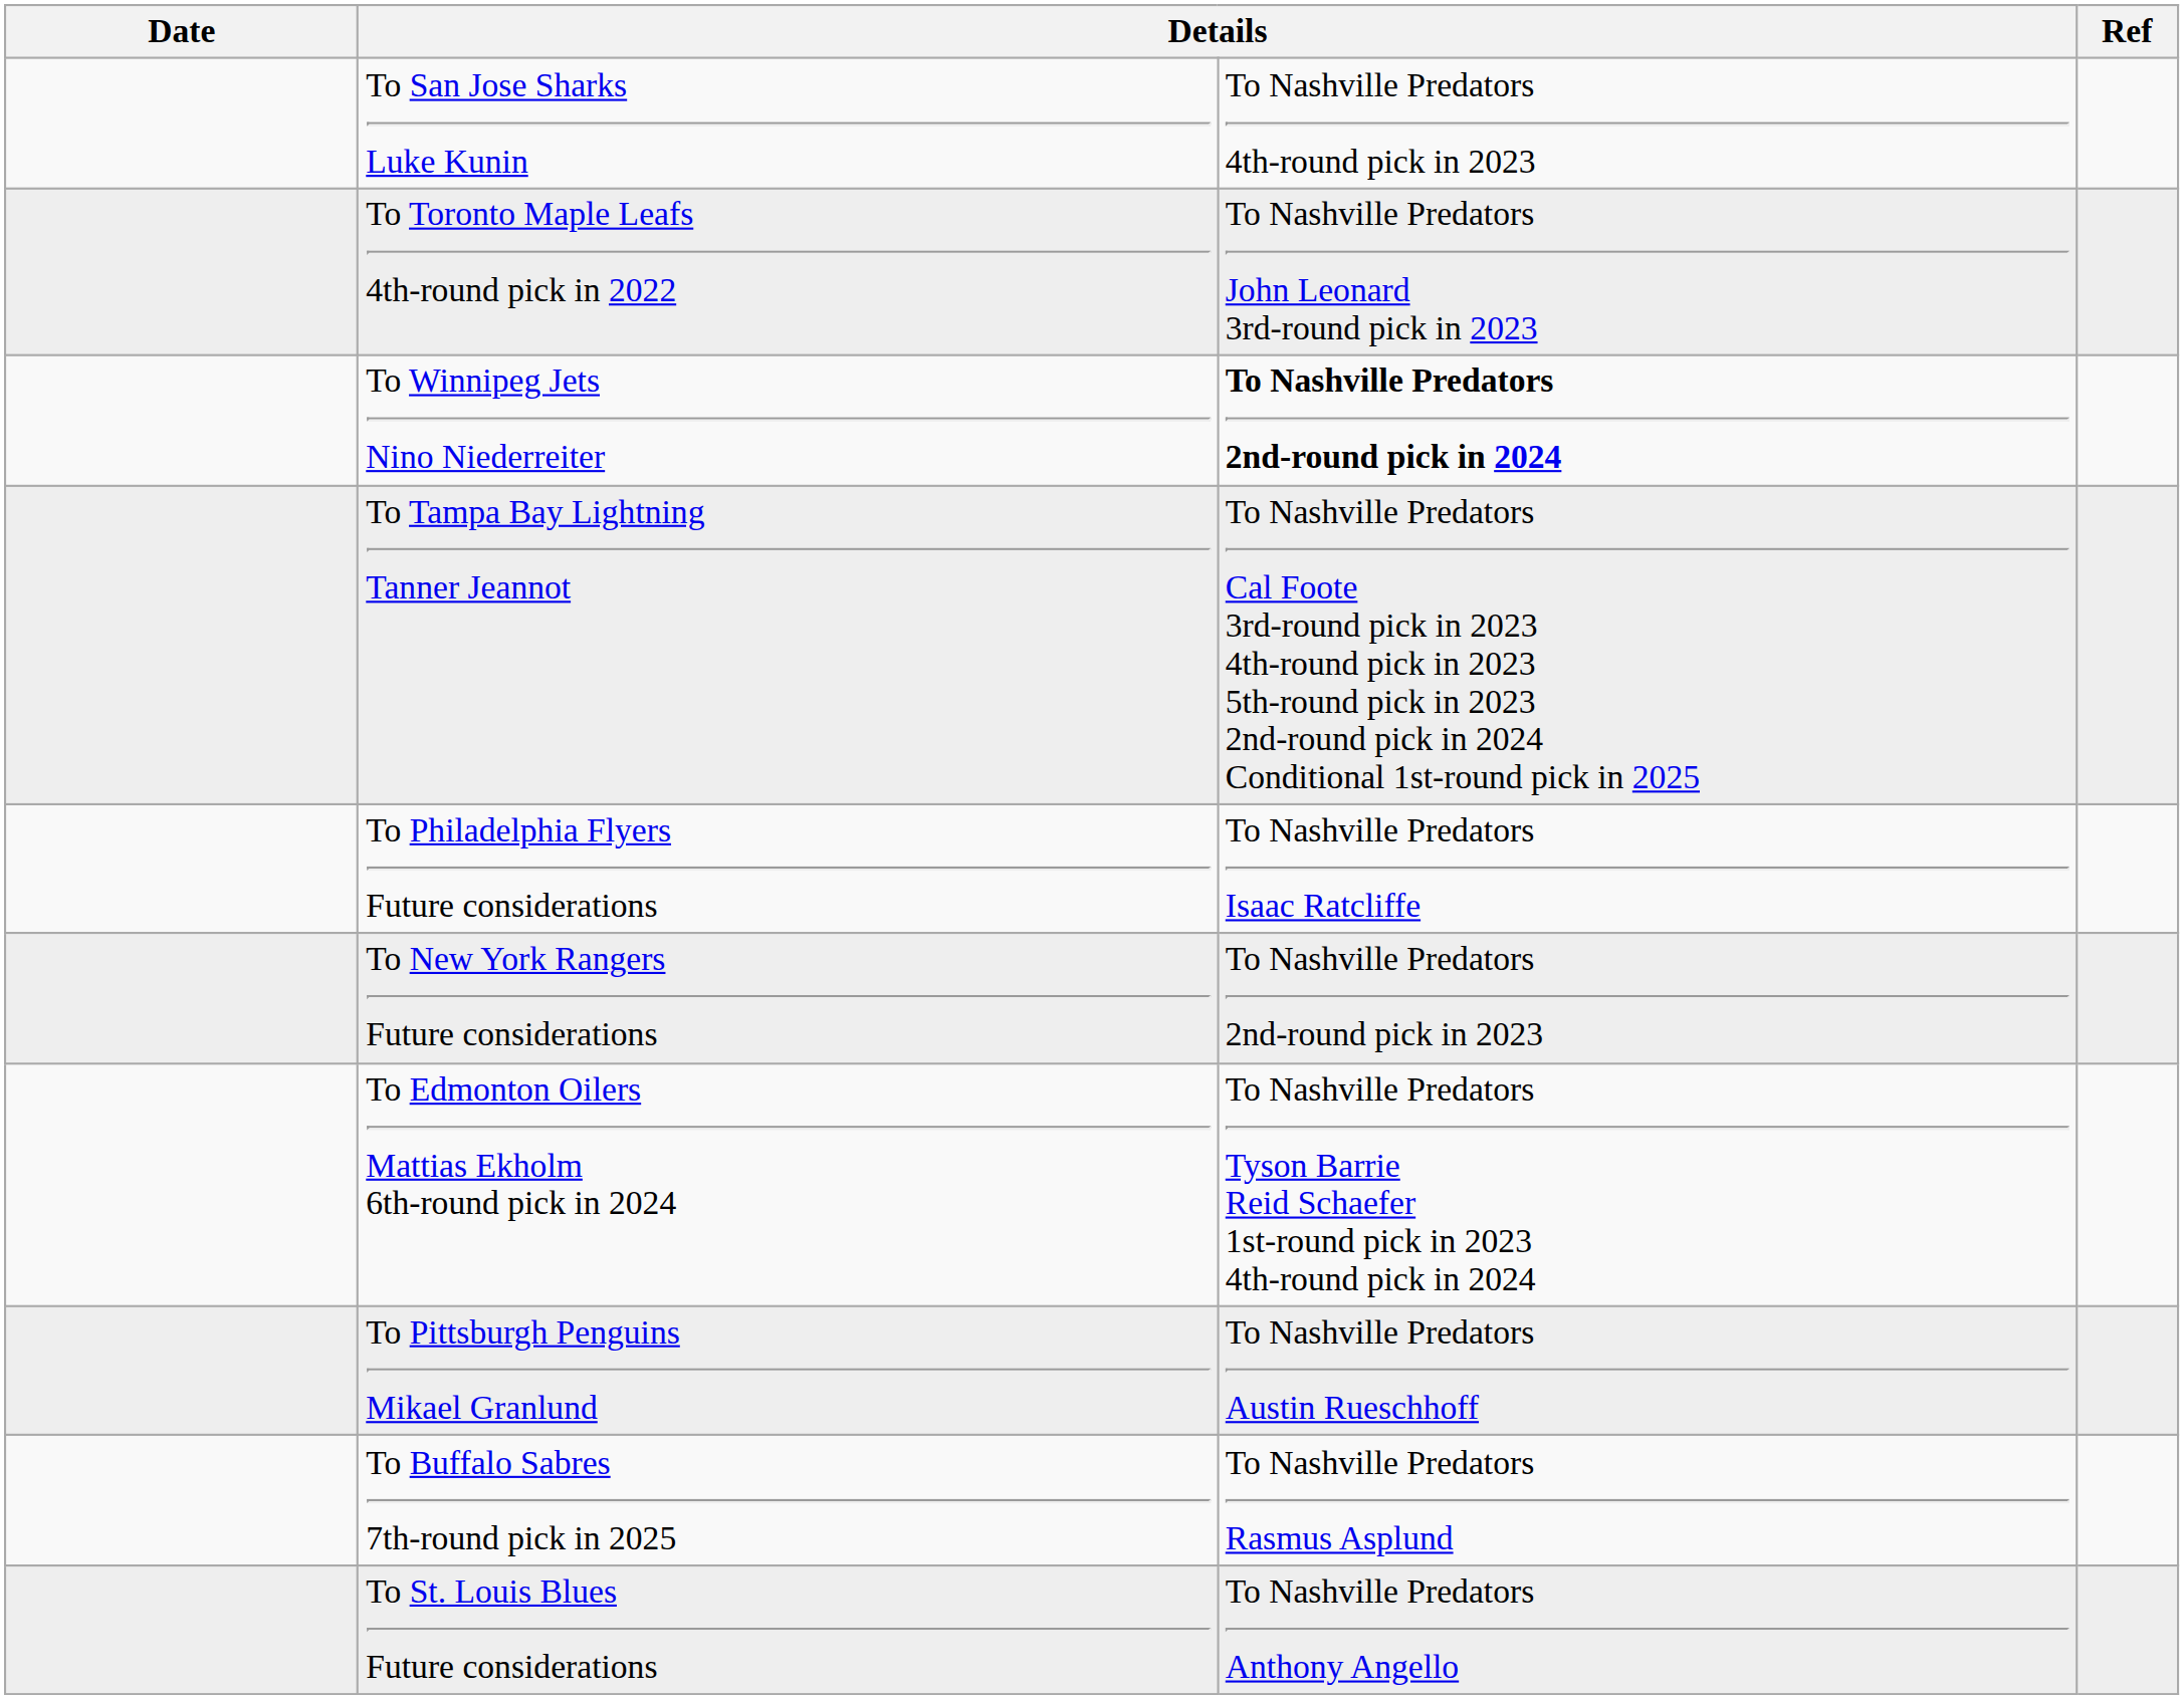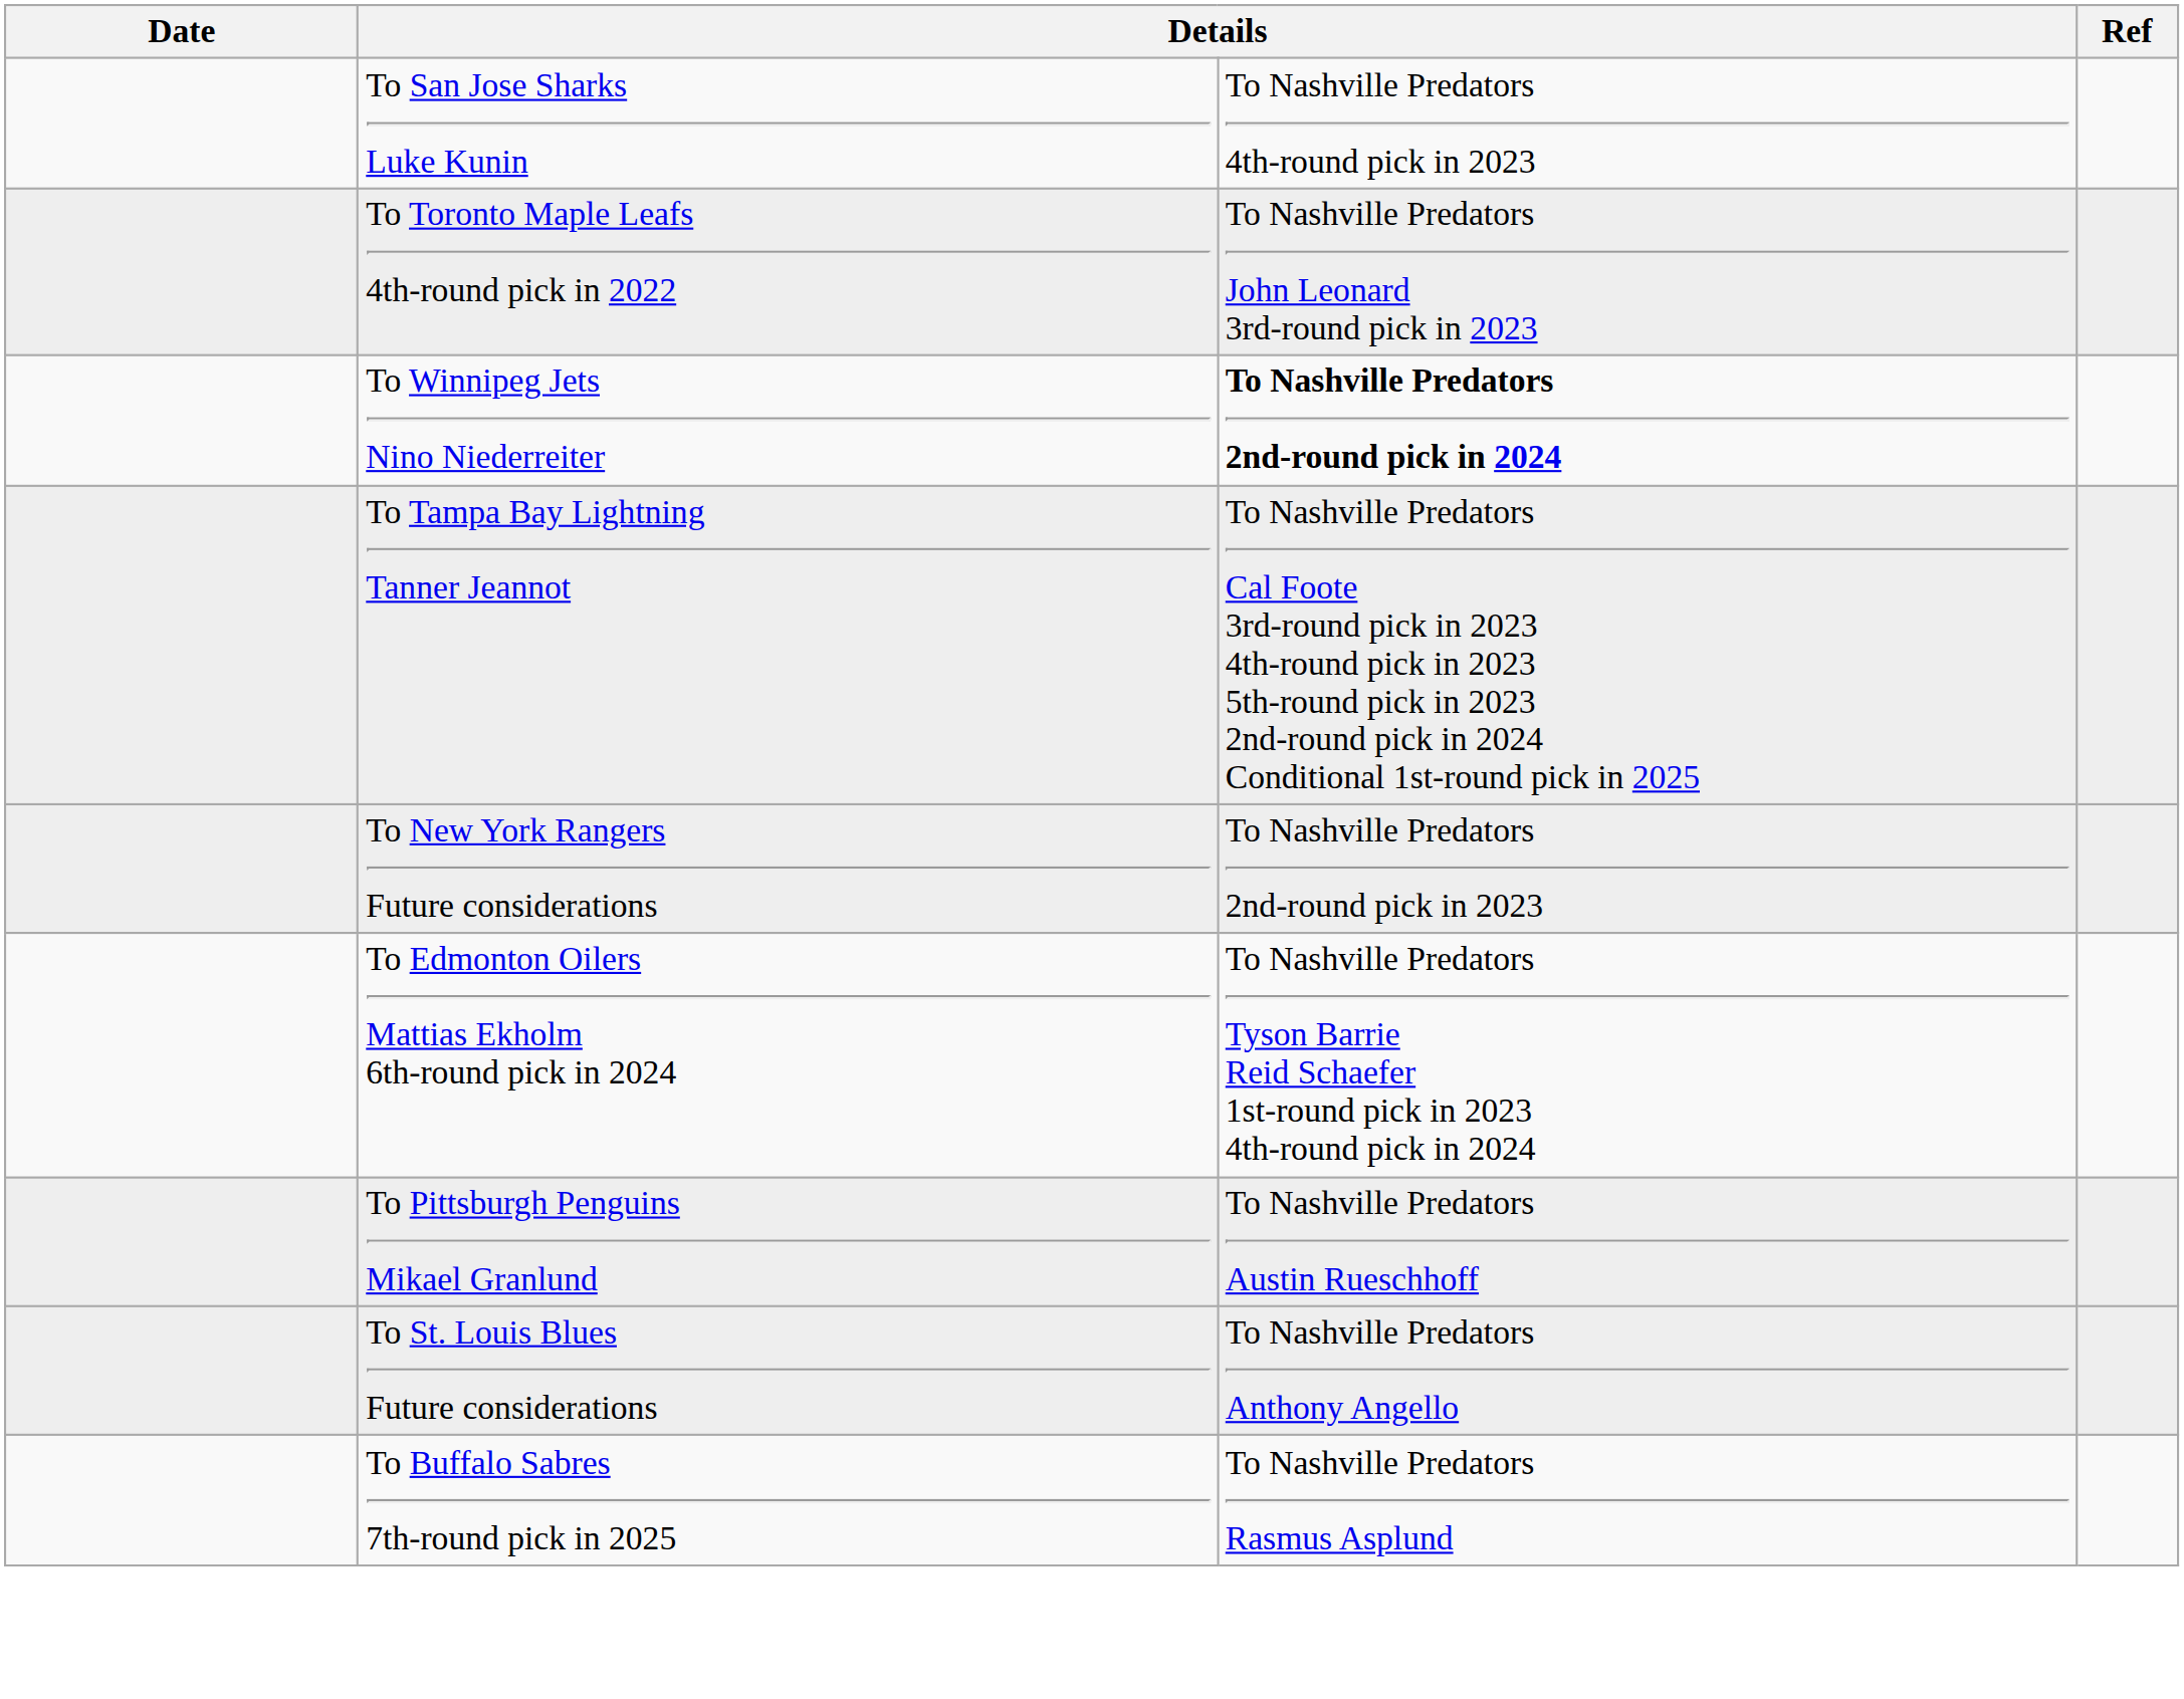- row: To Philadelphia Flyers Future considerations | To Nashville Predators Isaac Ratcliffe
rows swapped: To Buffalo Sabres 7th-round pick in 2025 <-> To St. Louis Blues Future considerations
